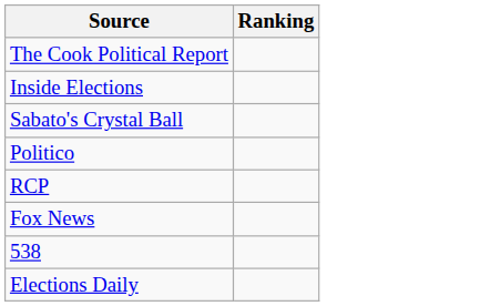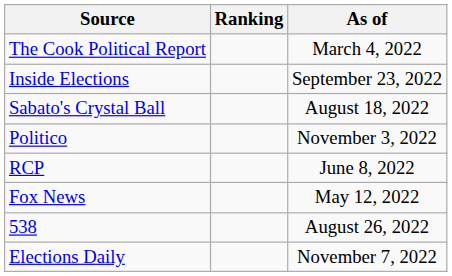+ column: As of | March 4, 2022 | September 23, 2022 | August 18, 2022 | November 3, 2022 | June 8, 2022 | May 12, 2022 | August 26, 2022 | November 7, 2022
